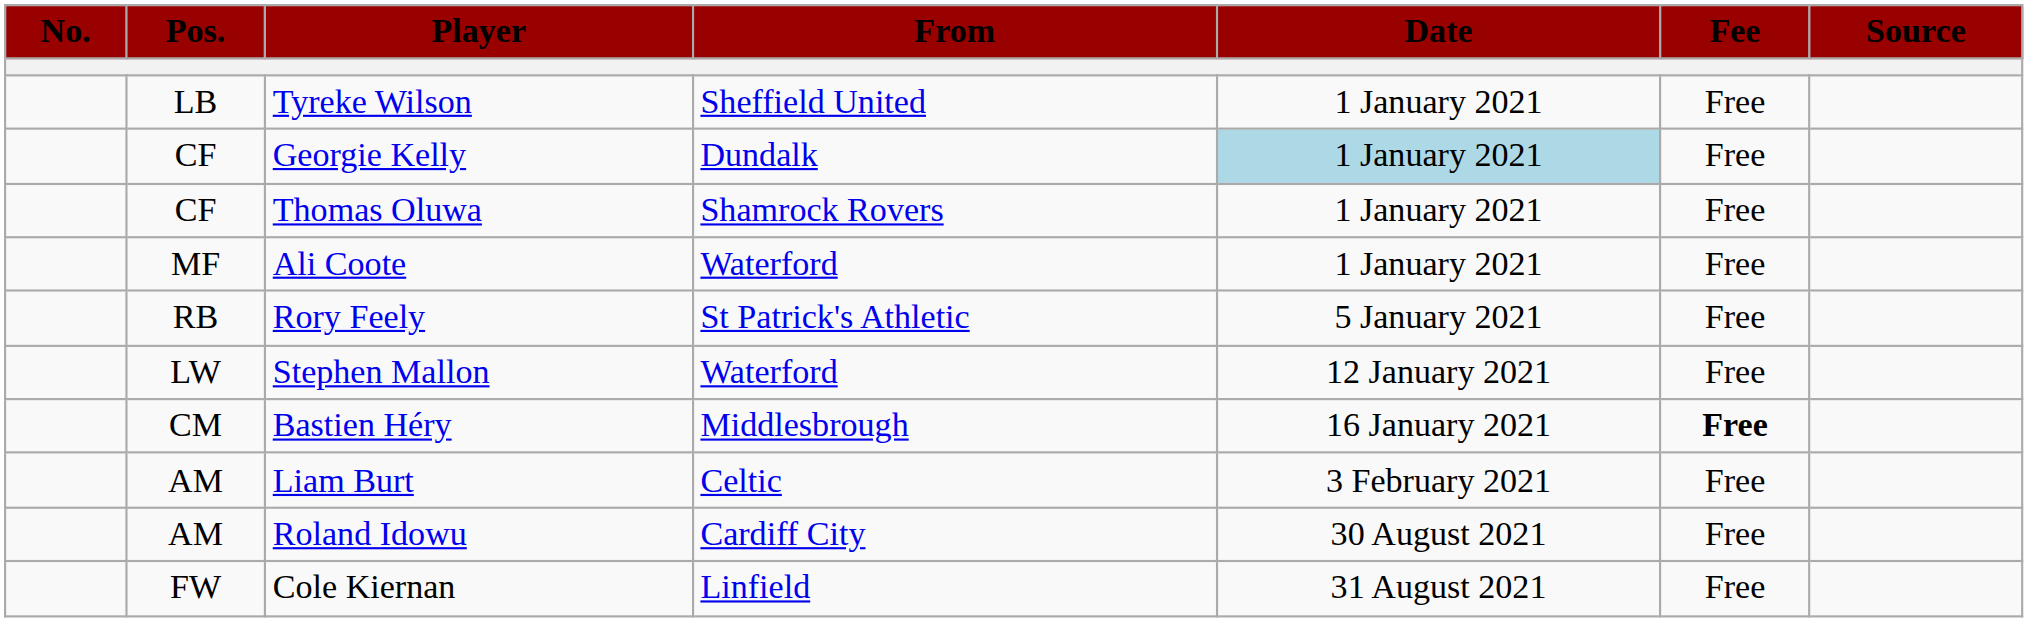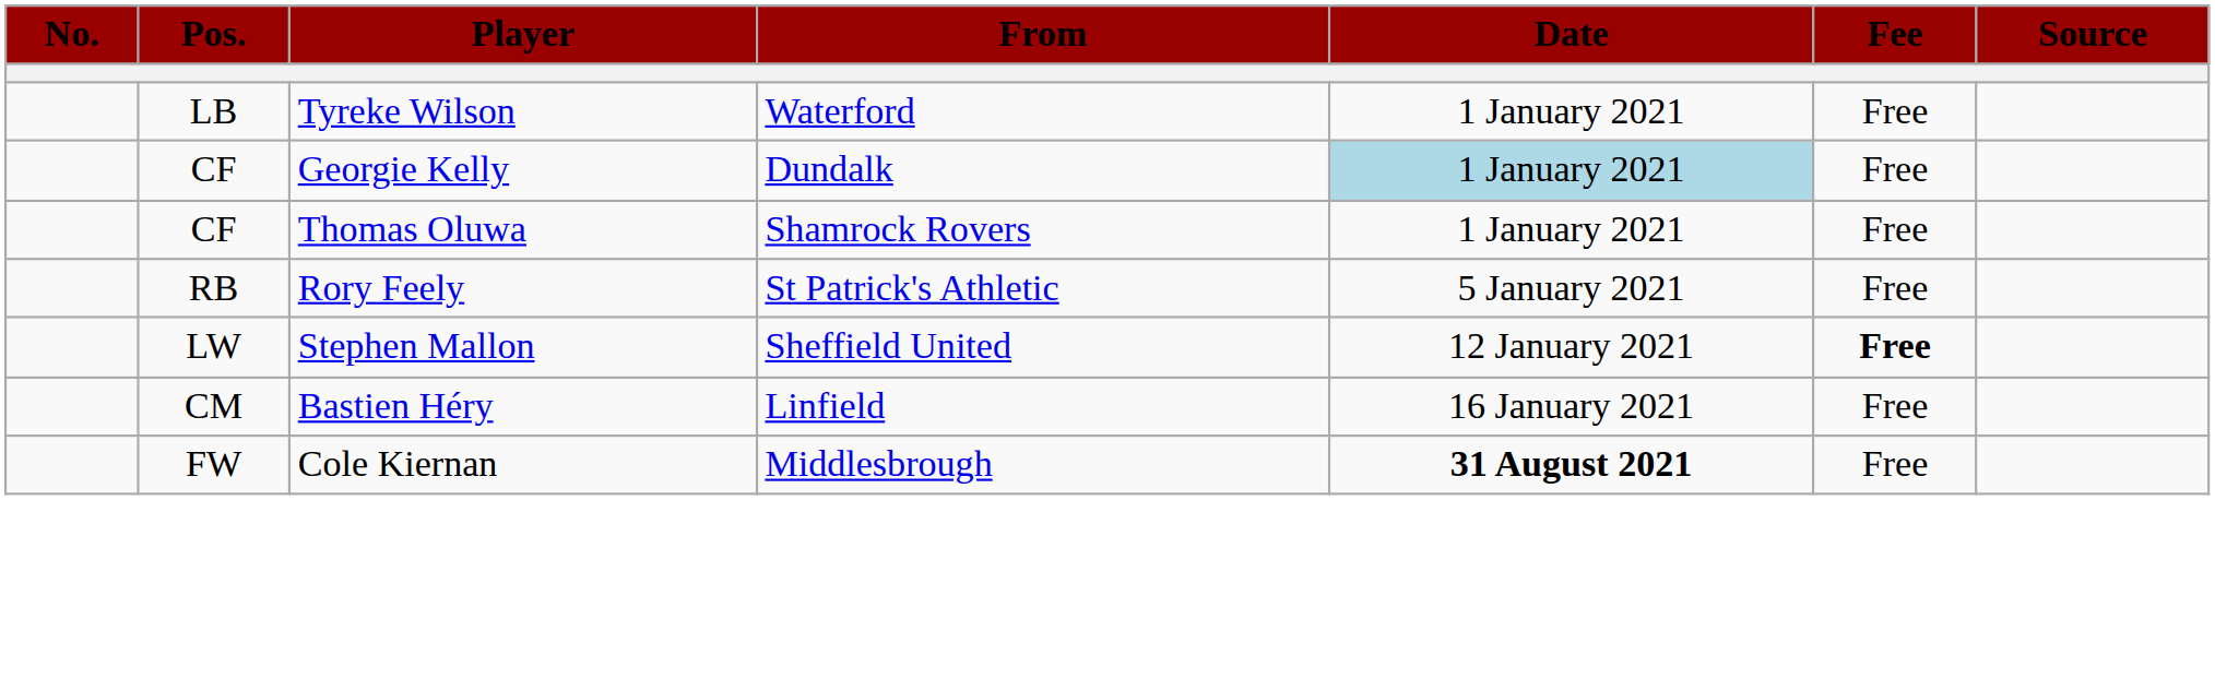Tyreke Wilson | From: Sheffield United -> Waterford
- row: MF | Ali Coote | Waterford | 1 January 2021 | Free
Stephen Mallon | From: Waterford -> Sheffield United
Stephen Mallon | Fee: normal -> bold
Bastien Héry | From: Middlesbrough -> Linfield
Bastien Héry | Fee: bold -> normal
- row: AM | Liam Burt | Celtic | 3 February 2021 | Free
- row: AM | Roland Idowu | Cardiff City | 30 August 2021 | Free
Cole Kiernan | From: Linfield -> Middlesbrough
Cole Kiernan | Date: normal -> bold
